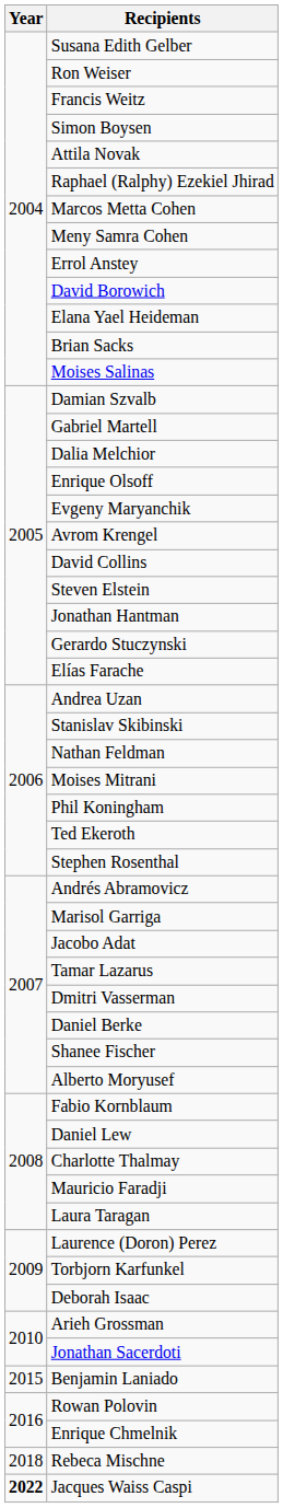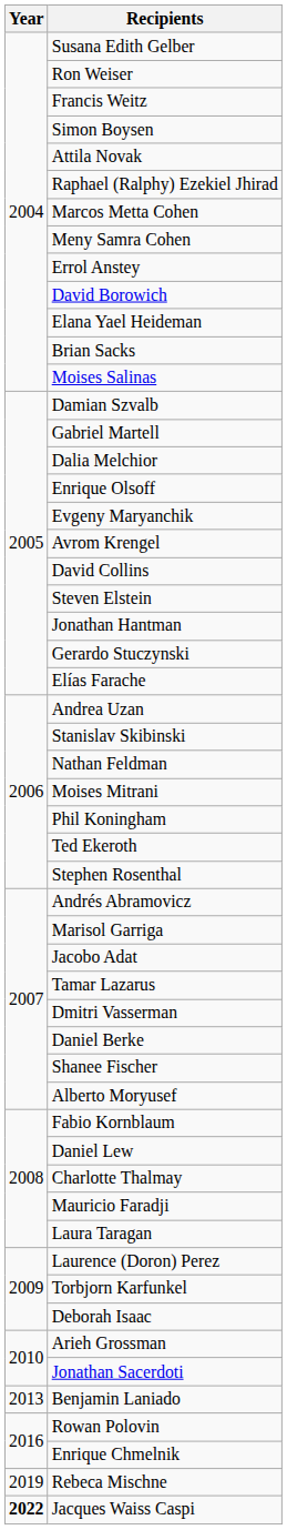Benjamin Laniado | Year: 2015 -> 2013
Rebeca Mischne | Year: 2018 -> 2019
